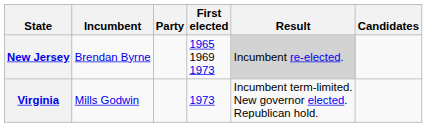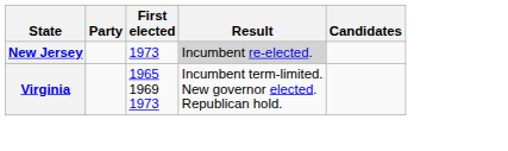- column: Incumbent | Brendan Byrne | Mills Godwin
New Jersey | First elected: 1965 1969 1973 -> 1973
Virginia | First elected: 1973 -> 1965 1969 1973
